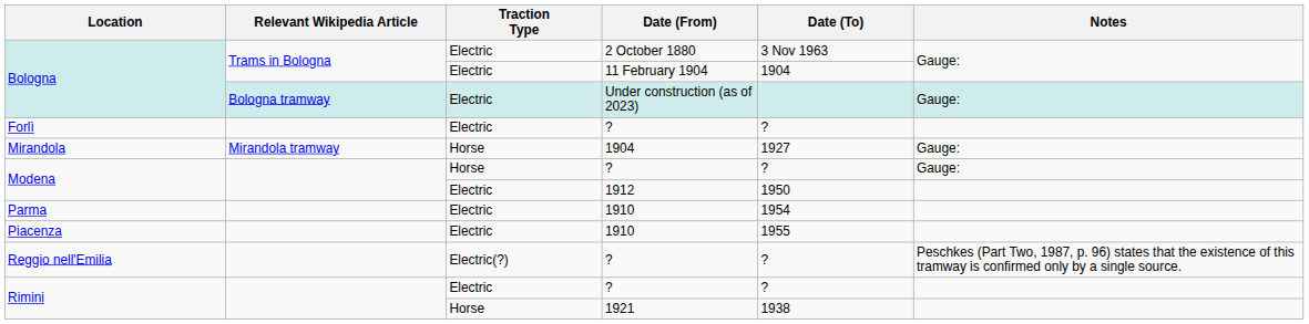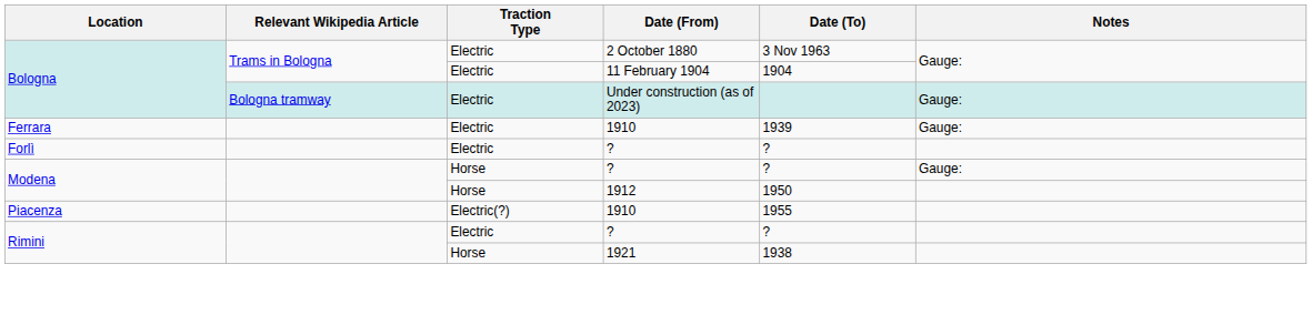+ row: Ferrara | Electric | 1910 | 1939 | Gauge:
- row: Mirandola | Mirandola tramway | Horse | 1904 | 1927 | Gauge:
Modena / 1912 | Traction Type: Electric -> Horse
- row: Parma | Electric | 1910 | 1954
Piacenza | Traction Type: Electric -> Electric(?)
- row: Reggio nell'Emilia | Electric(?) | ? | ? | Peschkes (Part Two, 1987, p. 96) states that the existence of this tramway is confirmed only by a single source.
